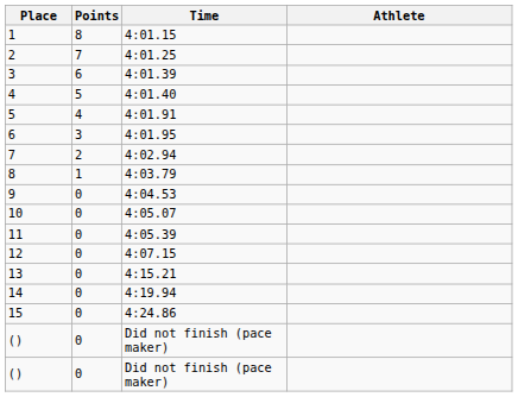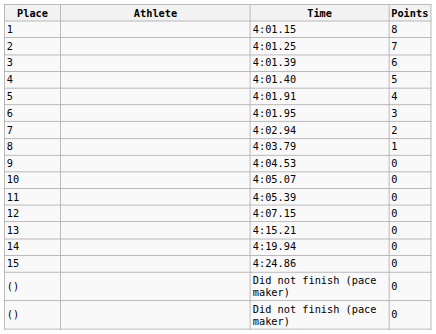columns swapped: Athlete <-> Points
